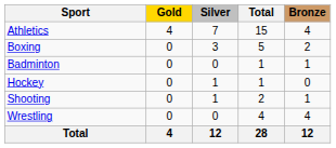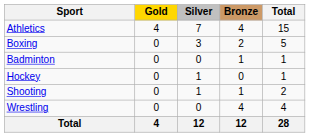columns swapped: Bronze <-> Total
